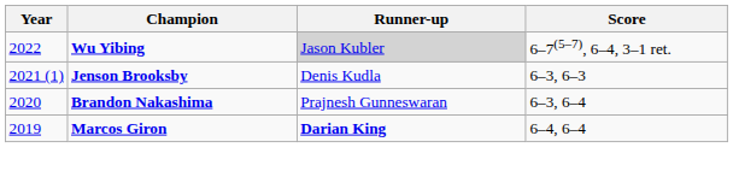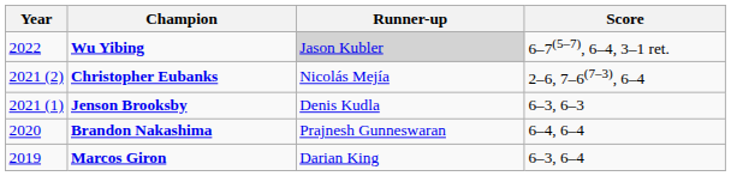+ row: 2021 (2) | Christopher Eubanks | Nicolás Mejía | 2–6, 7–6(7–3), 6–4
Brandon Nakashima | Score: 6–3, 6–4 -> 6–4, 6–4
Marcos Giron | Runner-up: bold -> normal
Marcos Giron | Score: 6–4, 6–4 -> 6–3, 6–4
